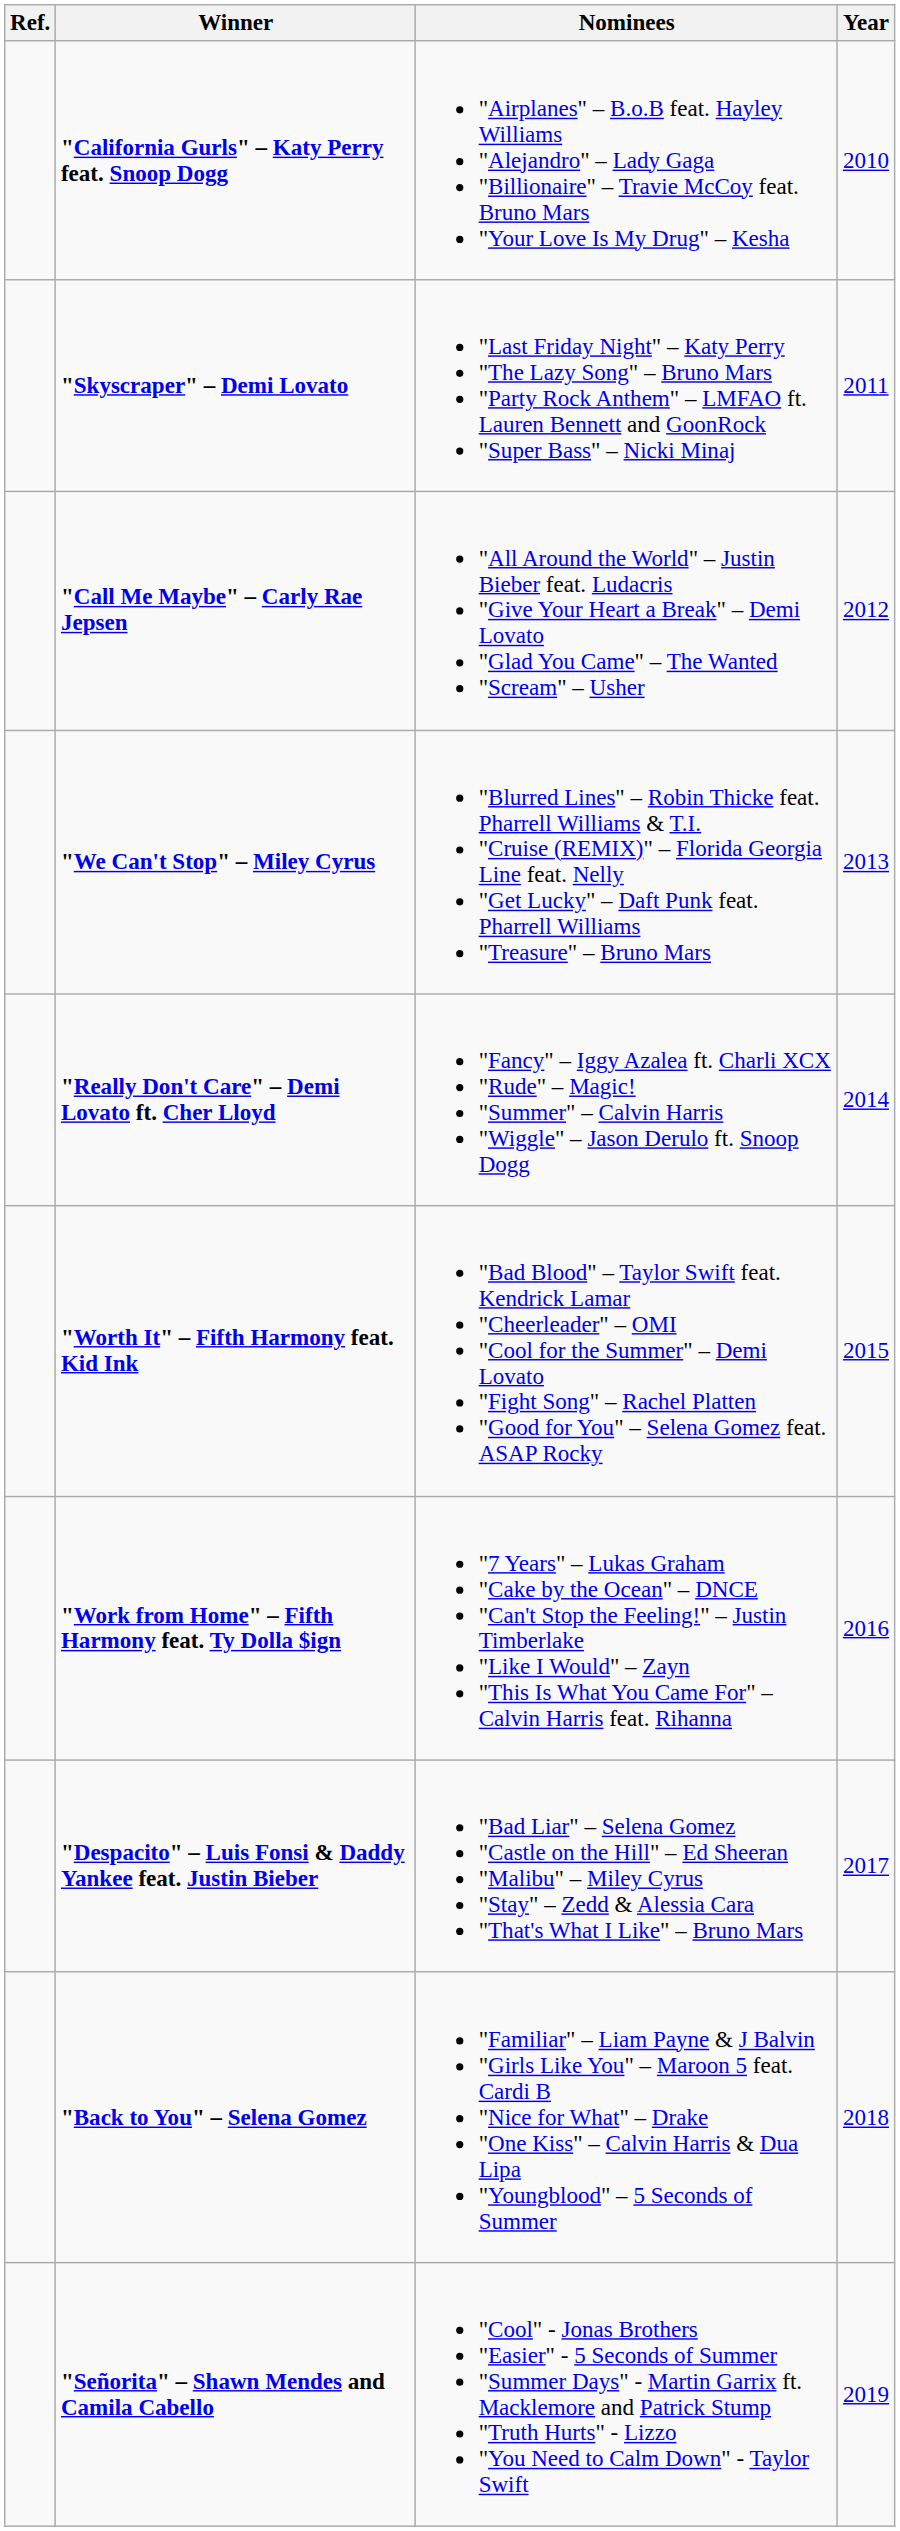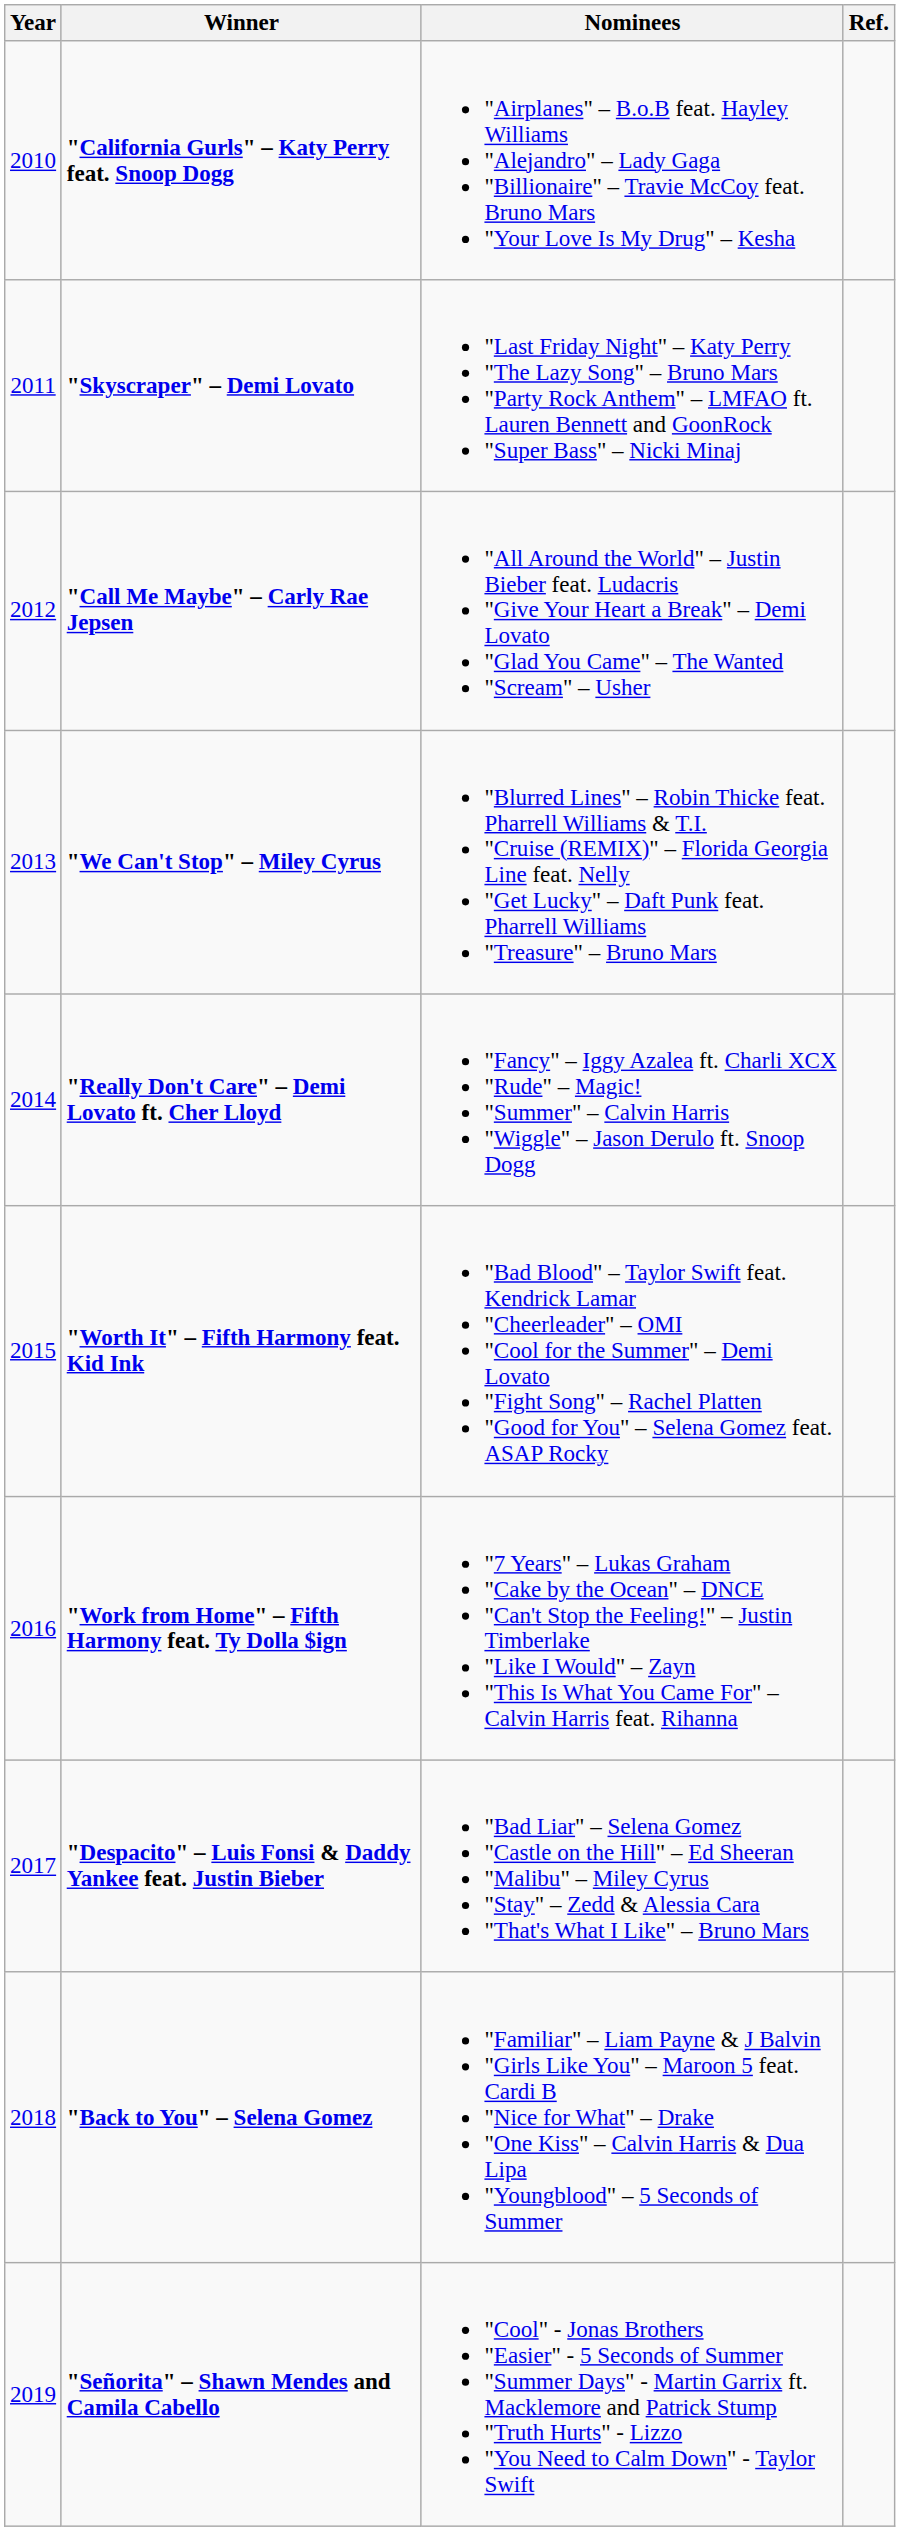columns swapped: Year <-> Ref.
